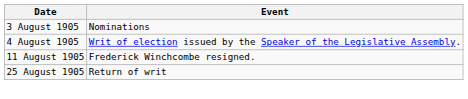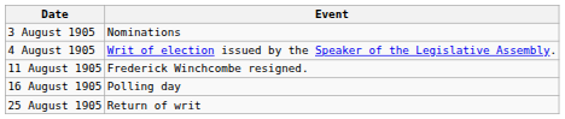+ row: 16 August 1905 | Polling day
